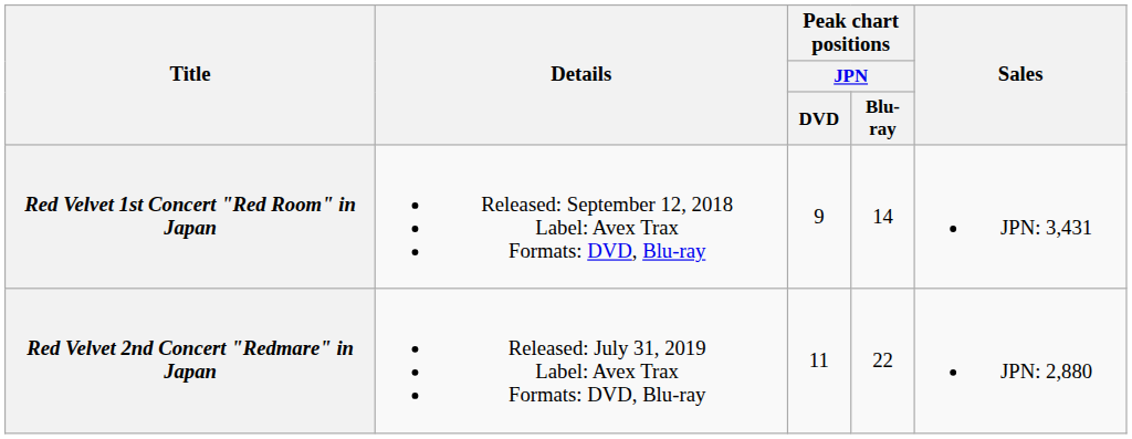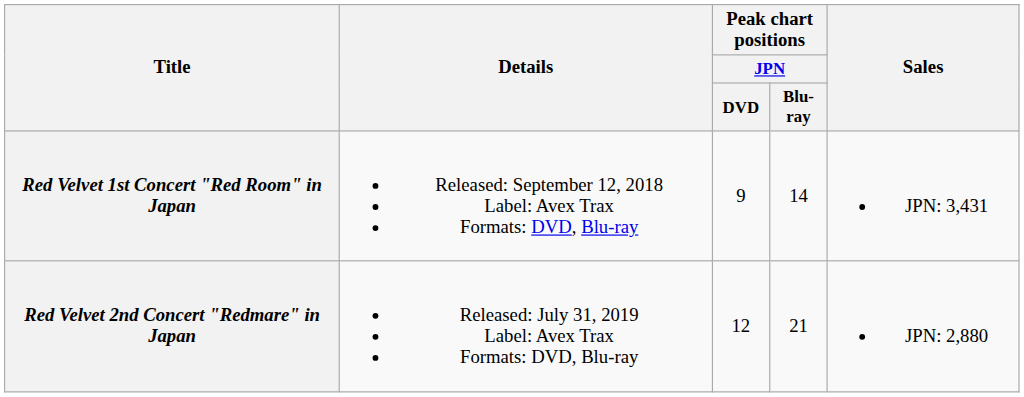Red Velvet 2nd Concert "Redmare" in Japan | Peak chart positions / JPN / DVD: 11 -> 12
Red Velvet 2nd Concert "Redmare" in Japan | Peak chart positions / JPN / Blu-ray: 22 -> 21
